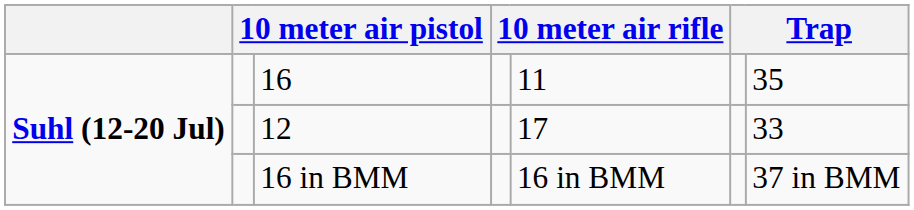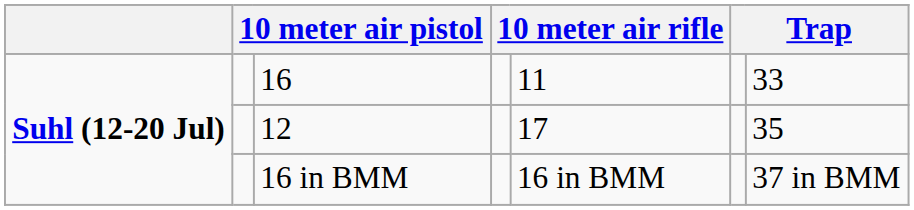16 | column 7: 35 -> 33
12 | column 7: 33 -> 35
